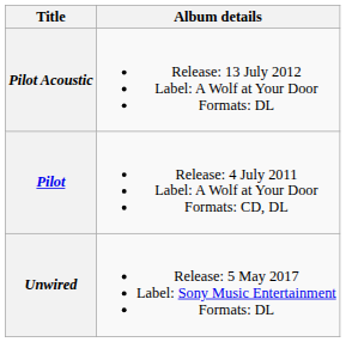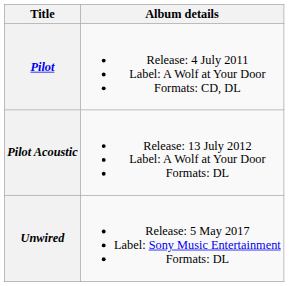rows swapped: Pilot <-> Pilot Acoustic
